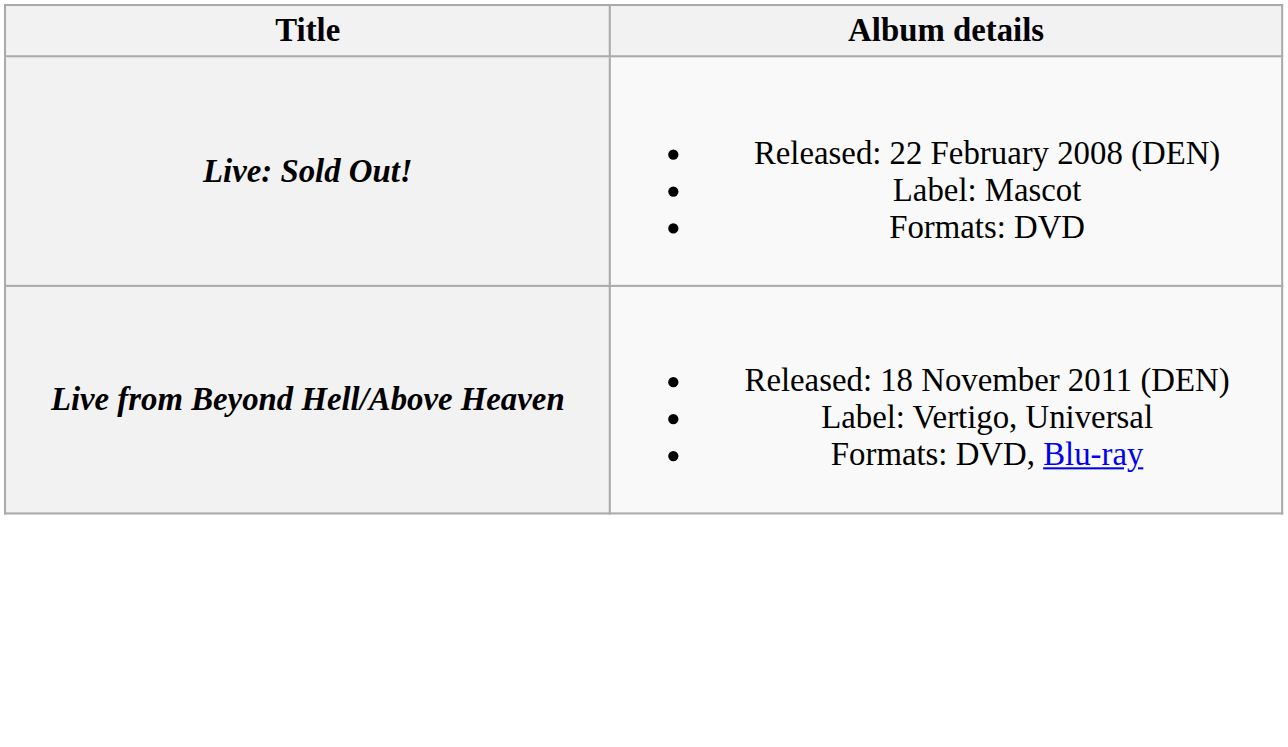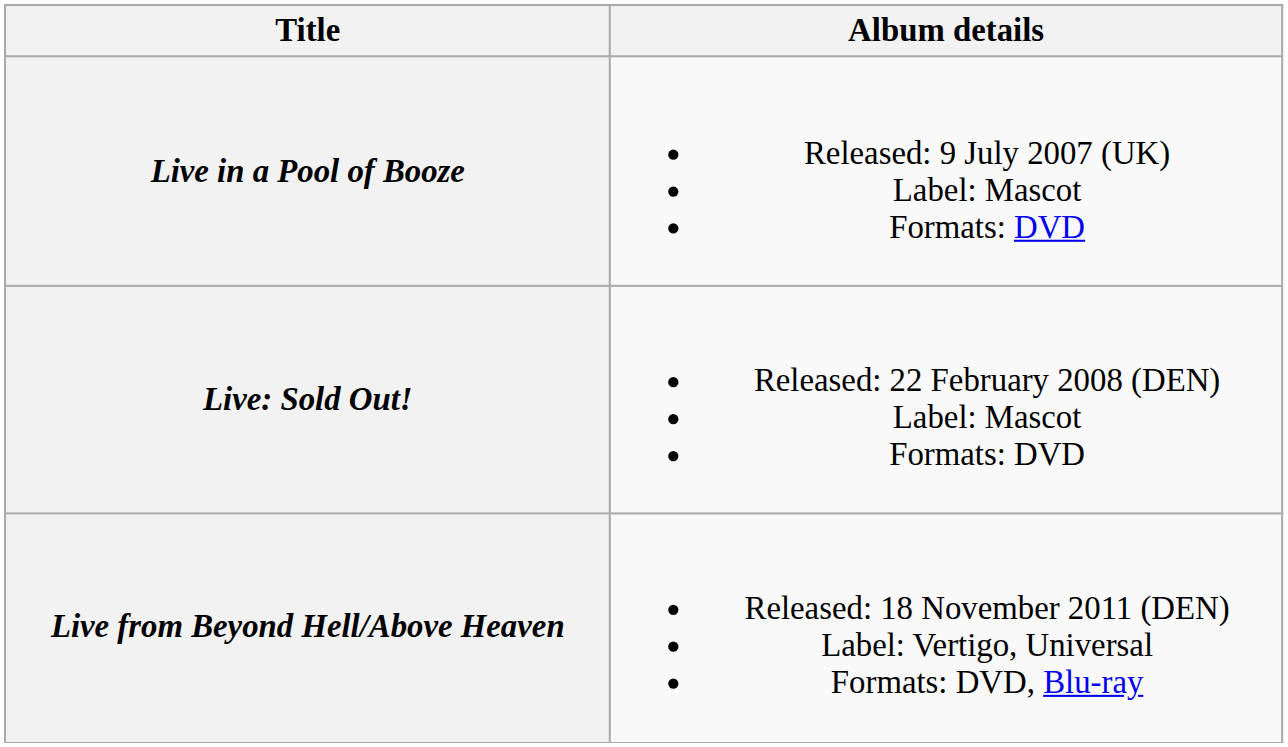+ row: Live in a Pool of Booze | Released: 9 July 2007 (UK) Label: Mascot Formats: DVD
